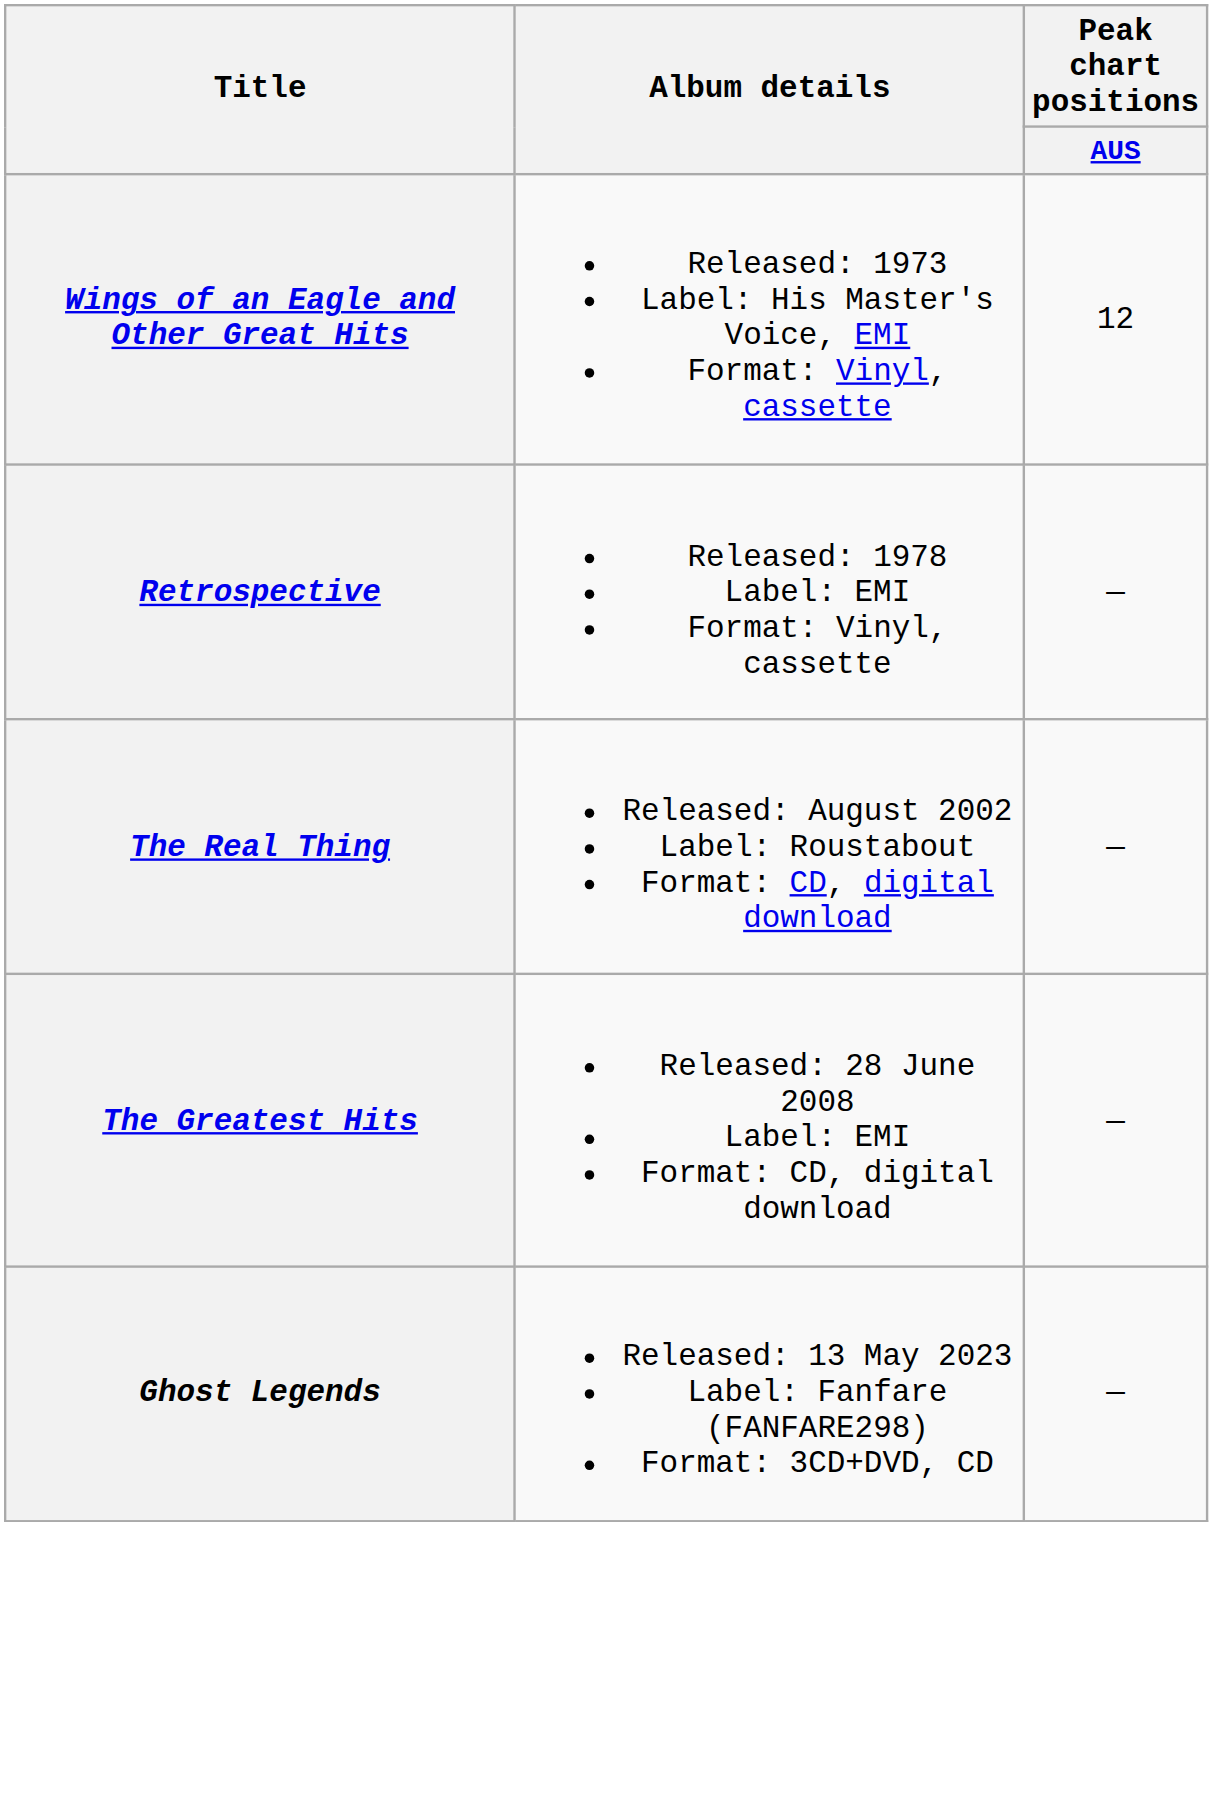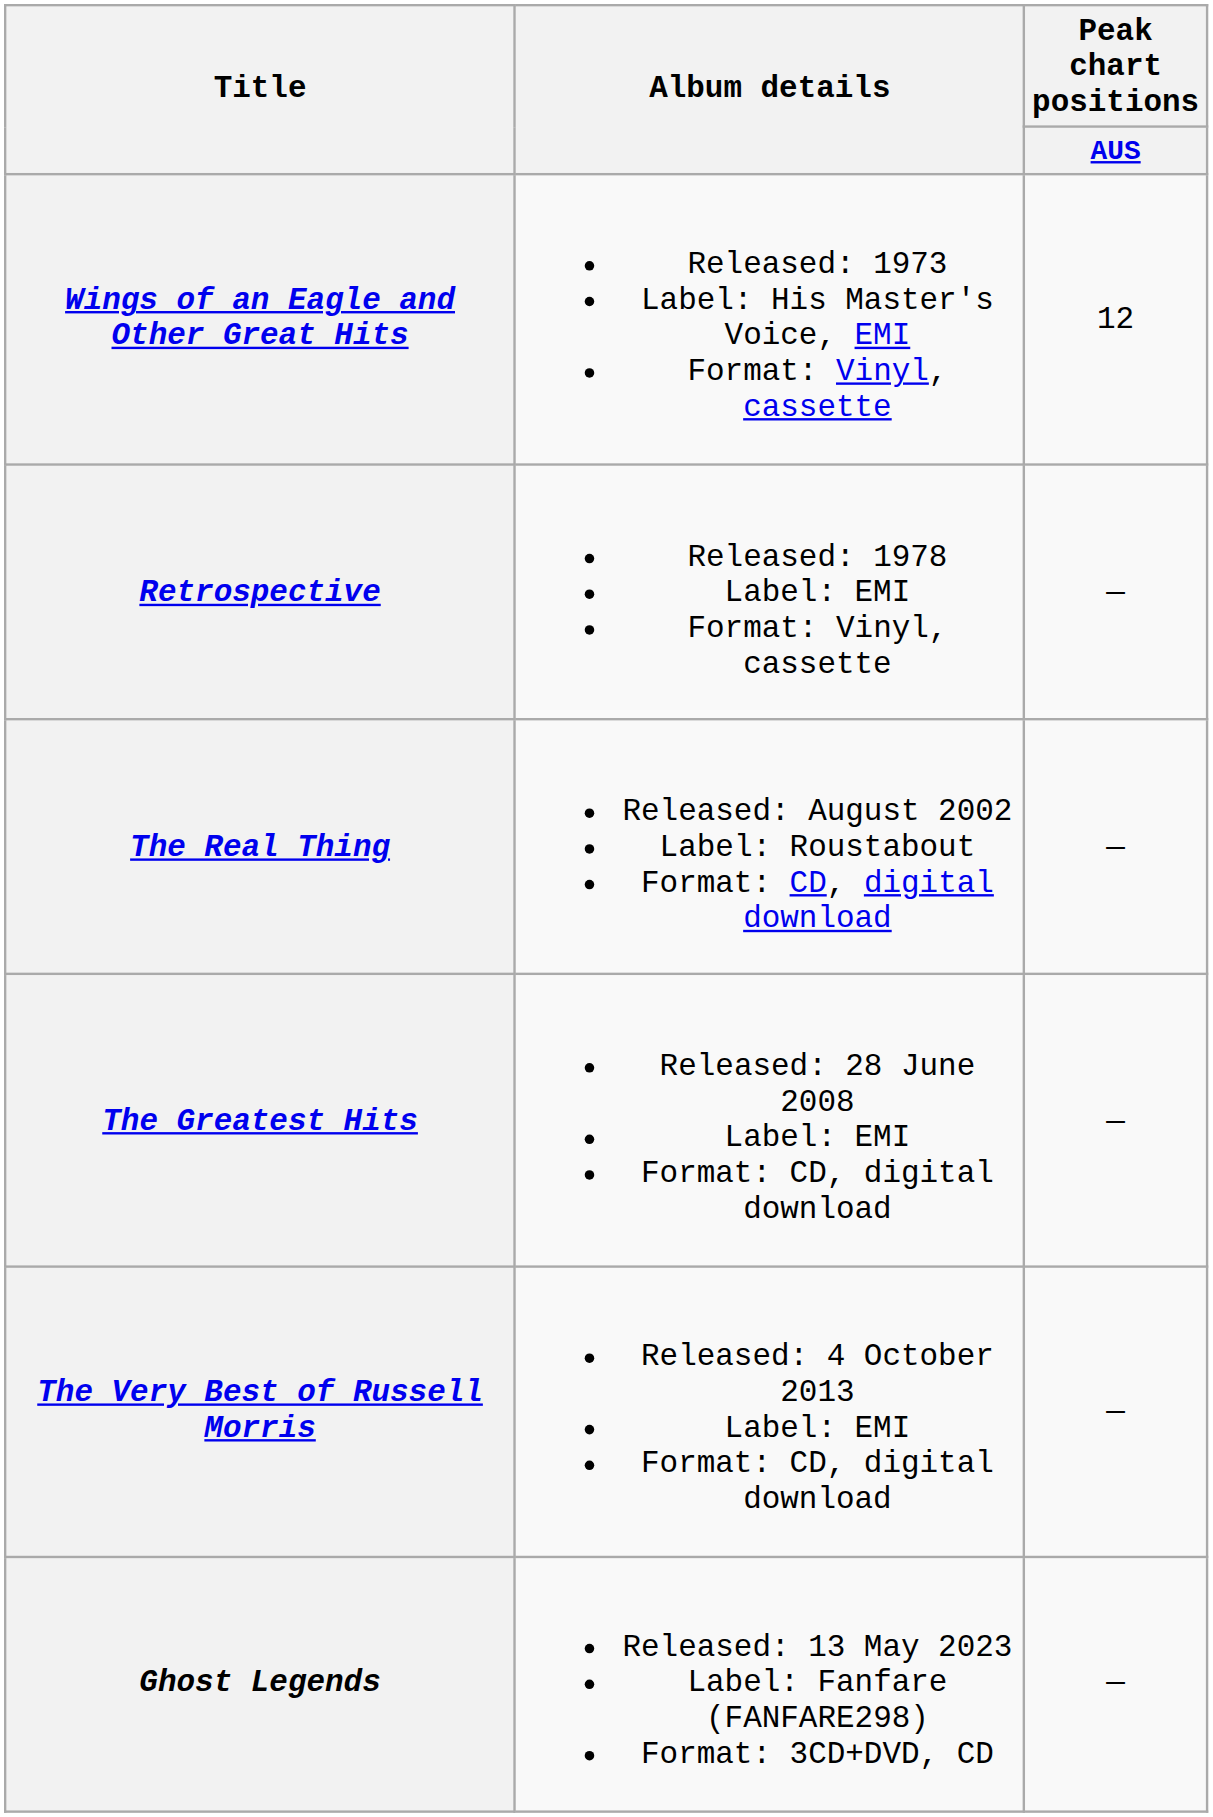+ row: The Very Best of Russell Morris | Released: 4 October 2013 Label: EMI Format: CD, digital download | —
